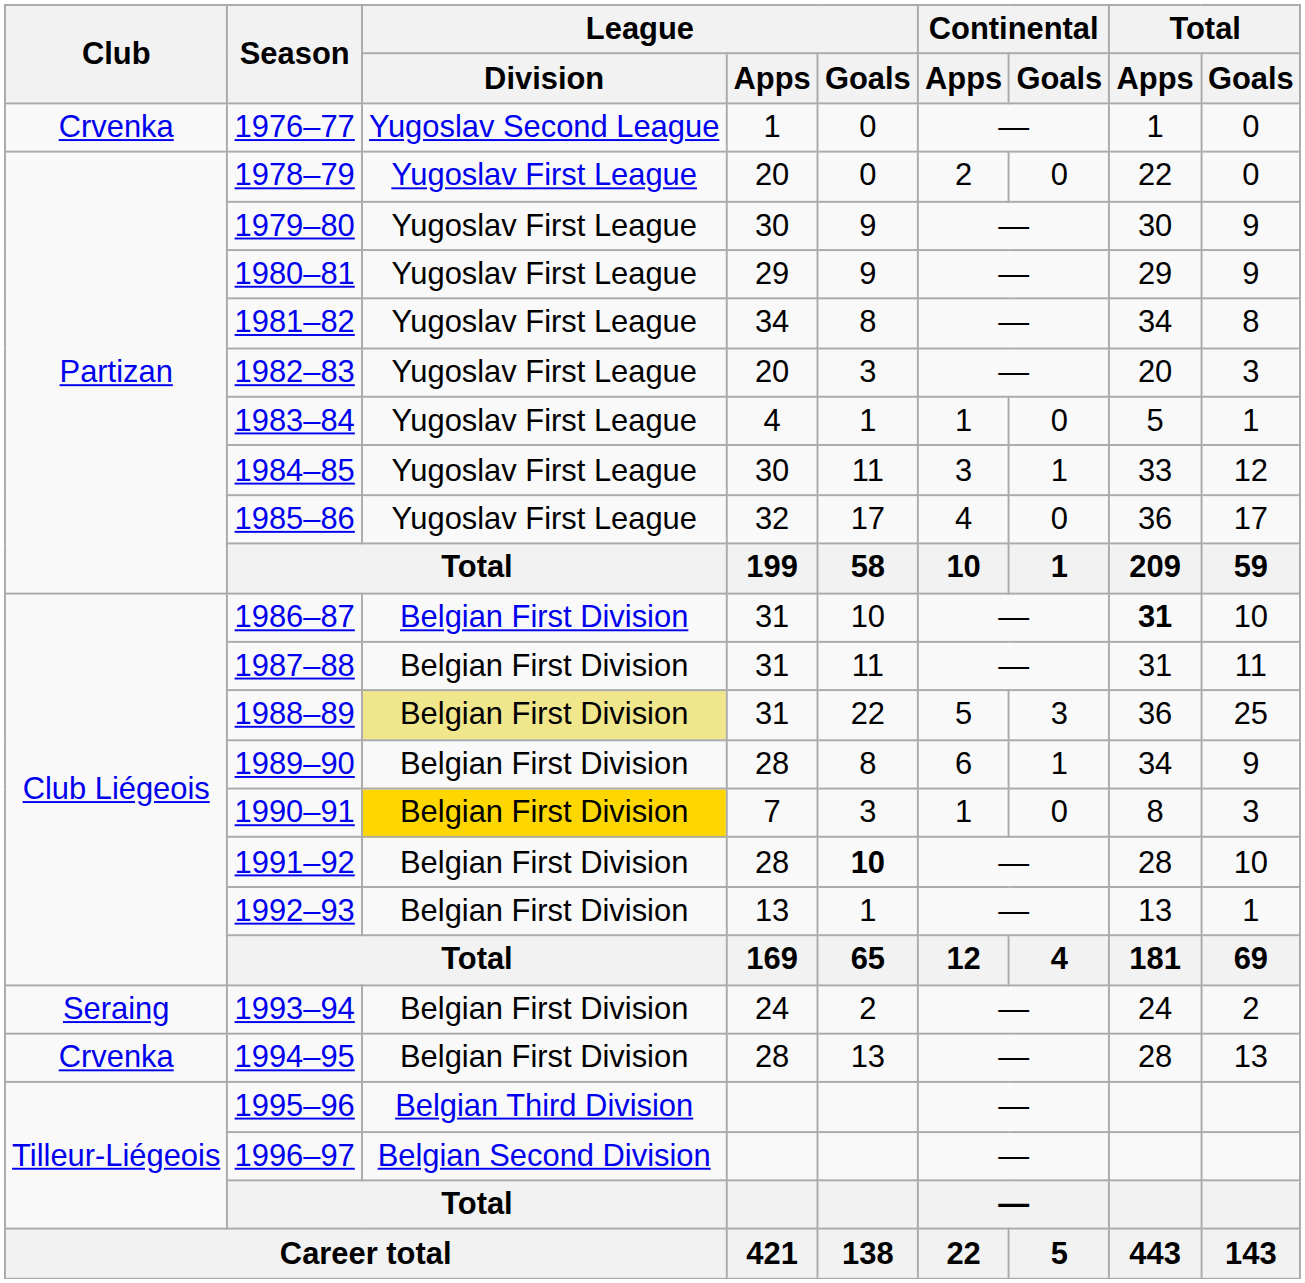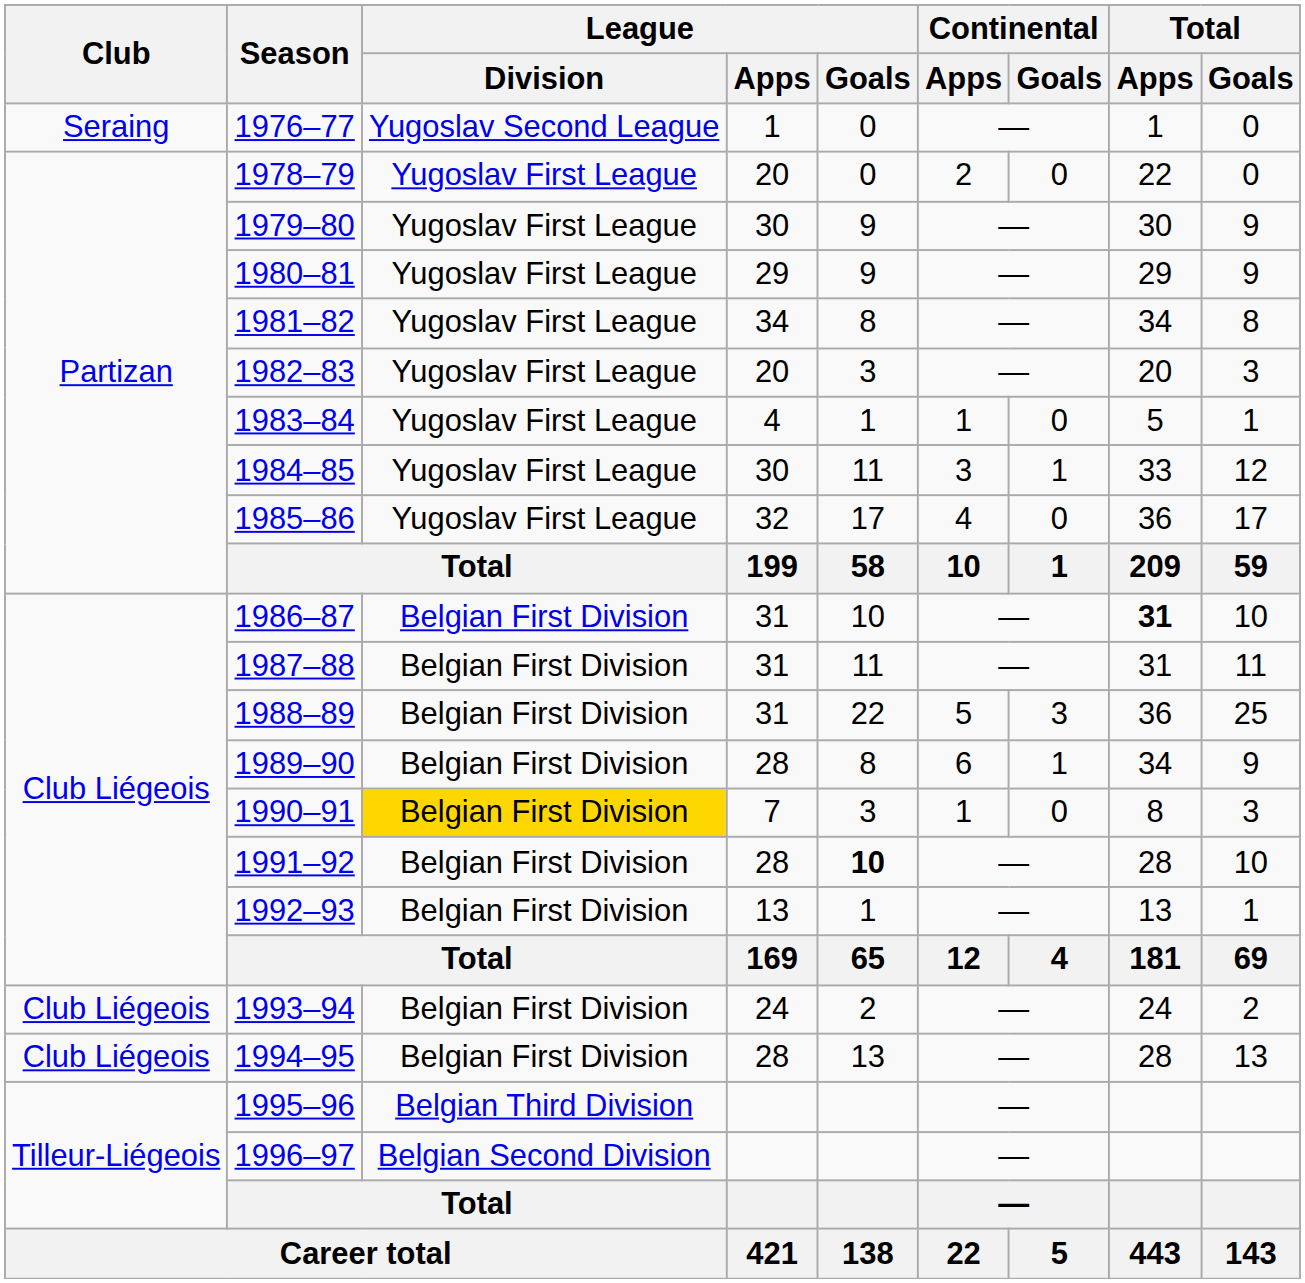1976–77 | Club: Crvenka -> Seraing
1988–89 | League / Division: khaki background -> no background
1993–94 | Club: Seraing -> Club Liégeois
1994–95 | Club: Crvenka -> Club Liégeois
